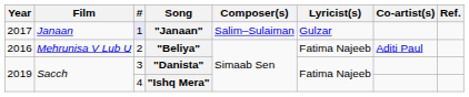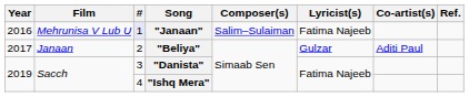"Janaan" | Year: 2017 -> 2016
"Janaan" | Film: Janaan -> Mehrunisa V Lub U
"Janaan" | Lyricist(s): Gulzar -> Fatima Najeeb
"Beliya" | Year: 2016 -> 2017
"Beliya" | Film: Mehrunisa V Lub U -> Janaan
"Beliya" | Lyricist(s): Fatima Najeeb -> Gulzar
